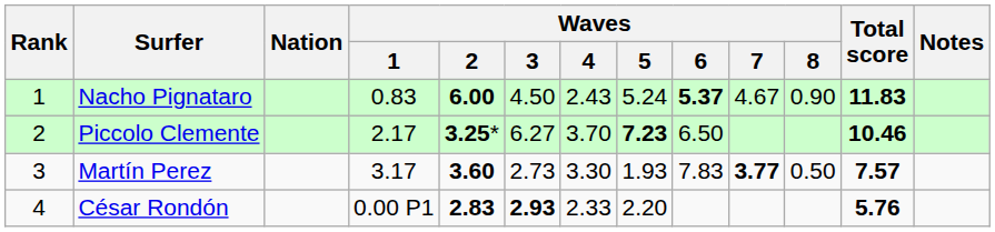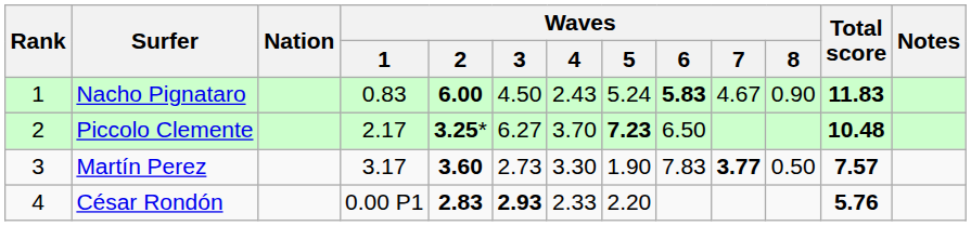Nacho Pignataro | Waves / 6: 5.37 -> 5.83
Piccolo Clemente | Total score: 10.46 -> 10.48
Martín Perez | Waves / 5: 1.93 -> 1.90
